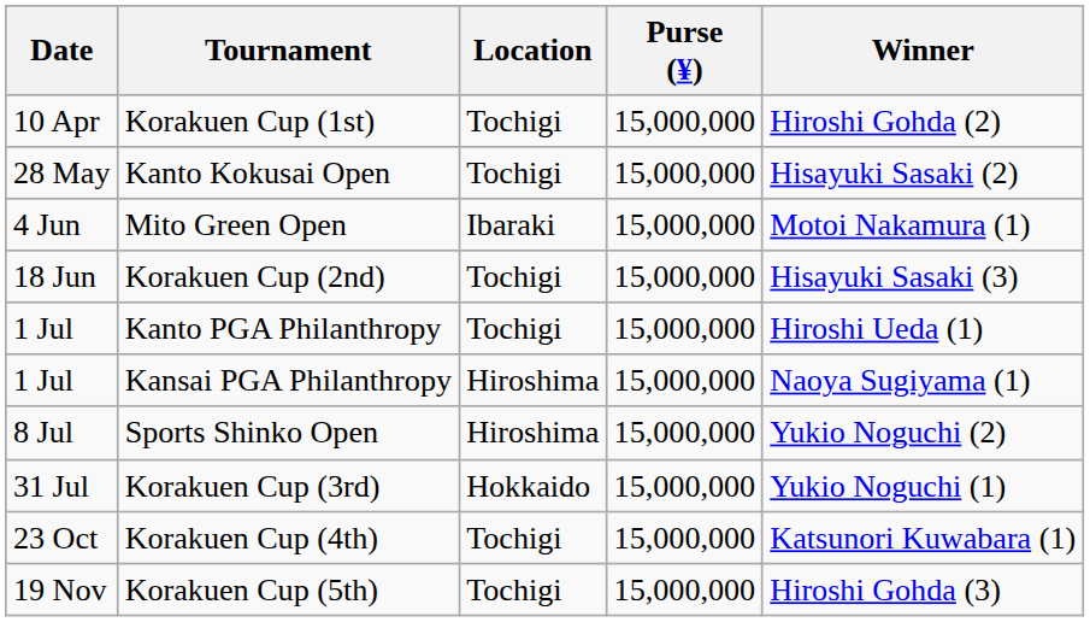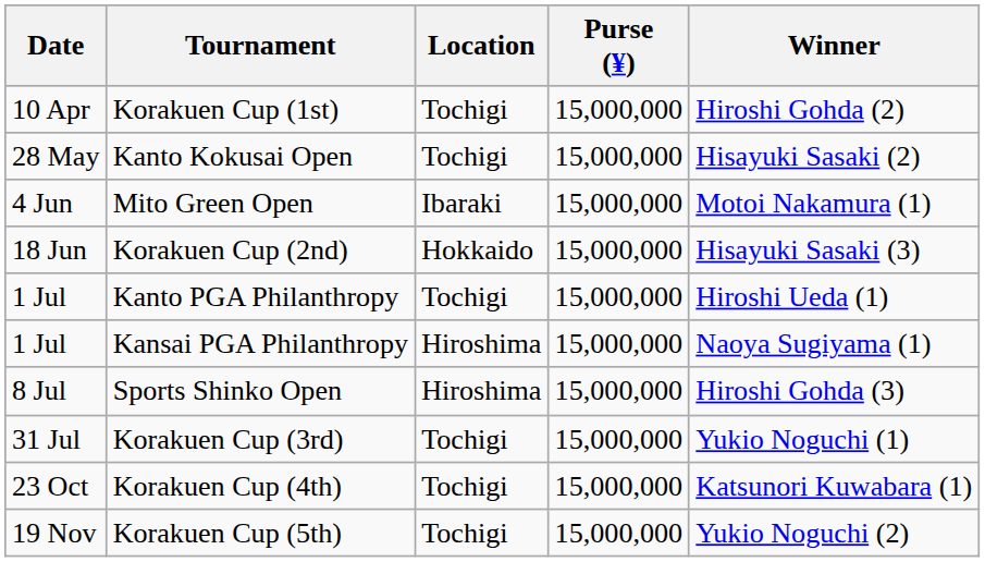Korakuen Cup (2nd) | Location: Tochigi -> Hokkaido
Sports Shinko Open | Winner: Yukio Noguchi (2) -> Hiroshi Gohda (3)
Korakuen Cup (3rd) | Location: Hokkaido -> Tochigi
Korakuen Cup (5th) | Winner: Hiroshi Gohda (3) -> Yukio Noguchi (2)
